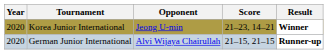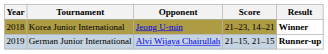Korea Junior International | Year: 2020 -> 2018
German Junior International | Year: 2020 -> 2019
